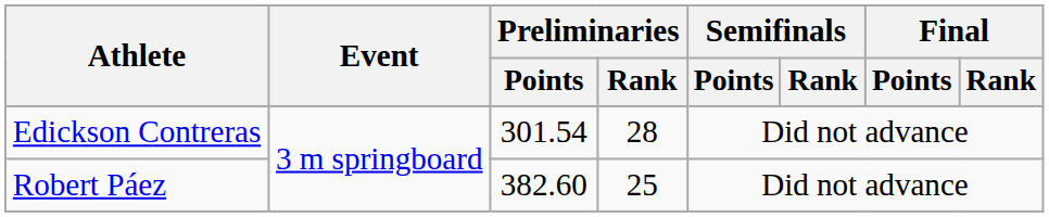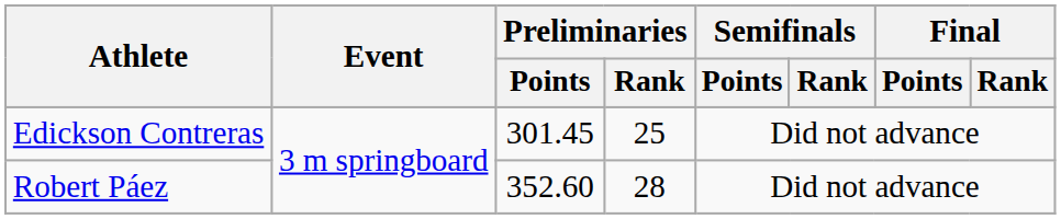Edickson Contreras | Preliminaries / Points: 301.54 -> 301.45
Edickson Contreras | Preliminaries / Rank: 28 -> 25
Robert Páez | Preliminaries / Points: 382.60 -> 352.60
Robert Páez | Preliminaries / Rank: 25 -> 28
